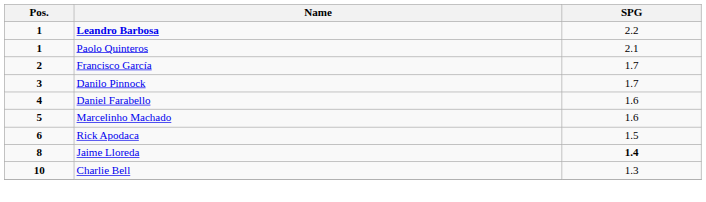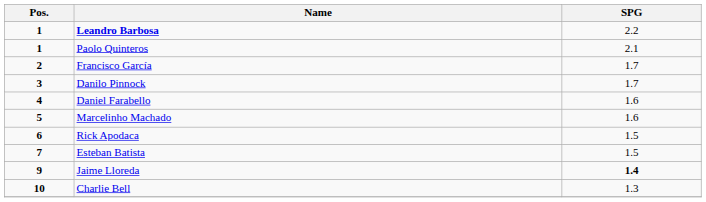+ row: 7 | Esteban Batista | 1.5
Jaime Lloreda | Pos.: 8 -> 9
